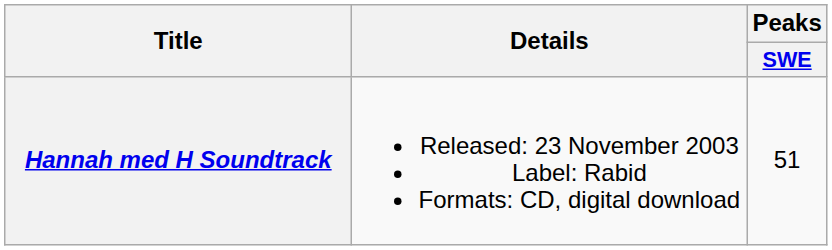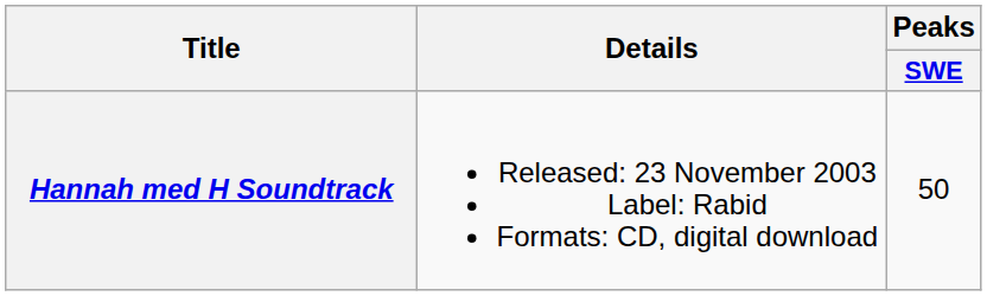Hannah med H Soundtrack | Peaks / SWE: 51 -> 50
